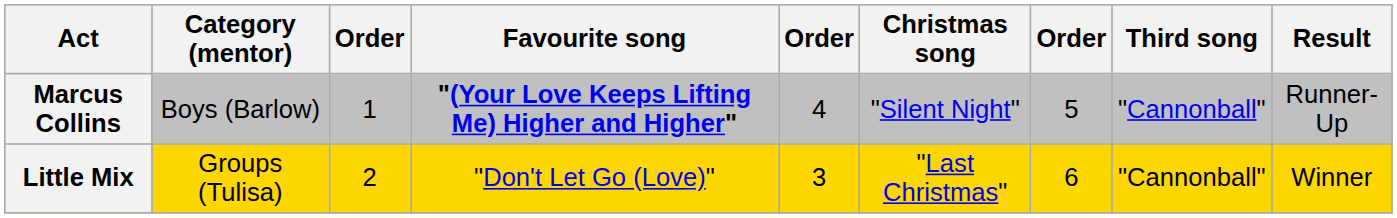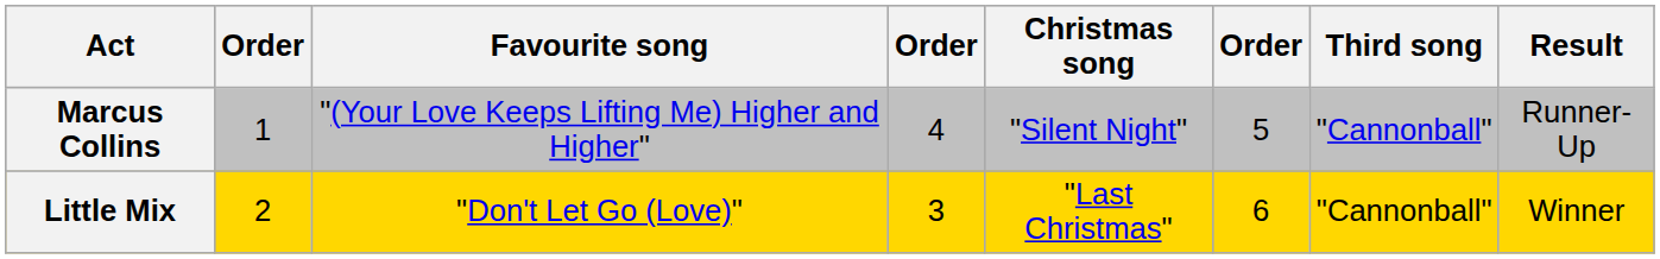- column: Category (mentor) | Boys (Barlow) | Groups (Tulisa)
Marcus Collins | Favourite song: bold -> normal
